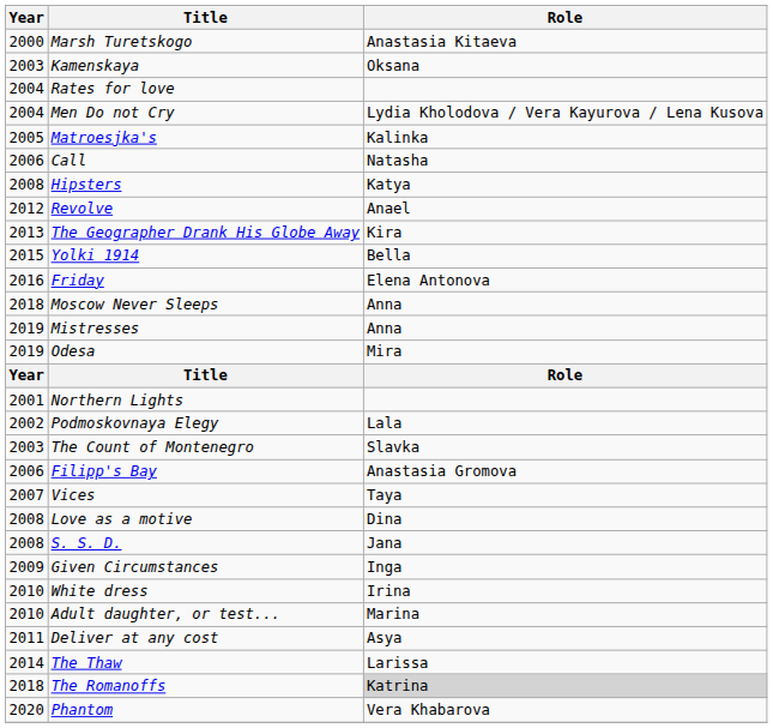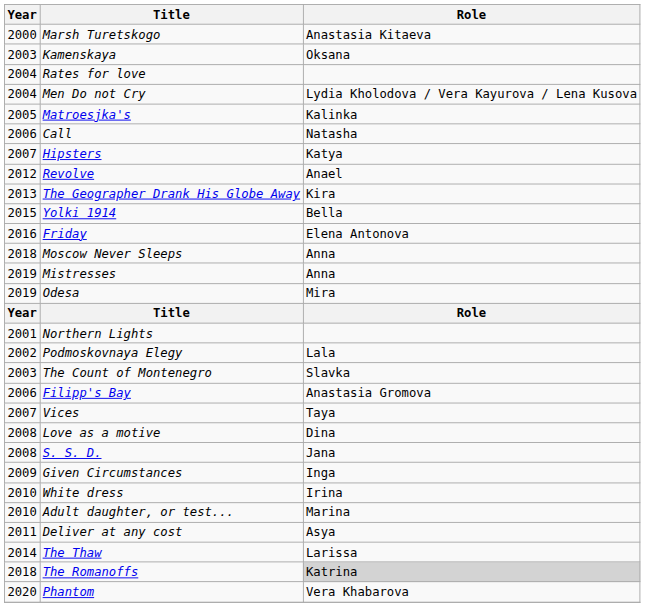Hipsters | Year: 2008 -> 2007
